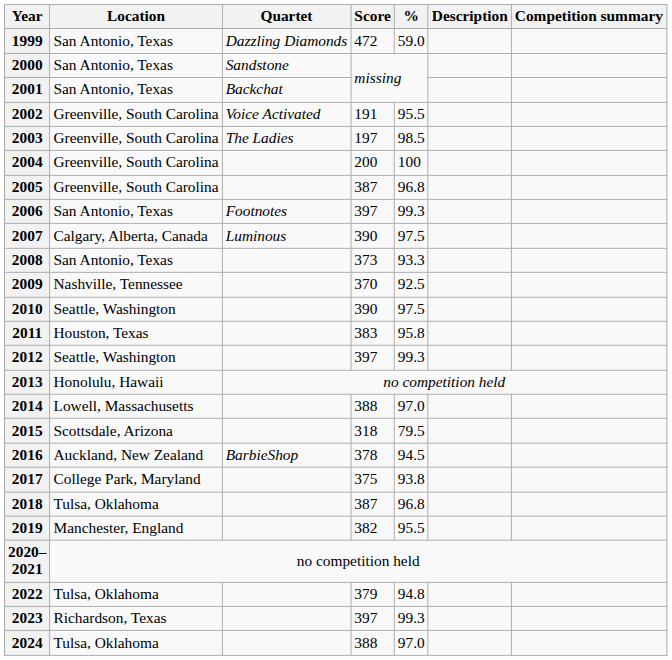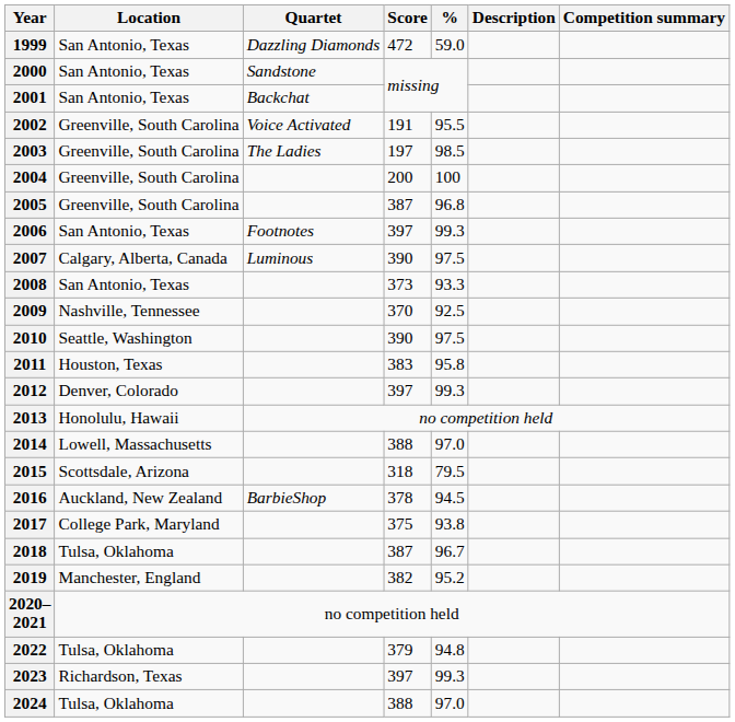2012 | Location: Seattle, Washington -> Denver, Colorado
2018 | %: 96.8 -> 96.7
2019 | %: 95.5 -> 95.2
